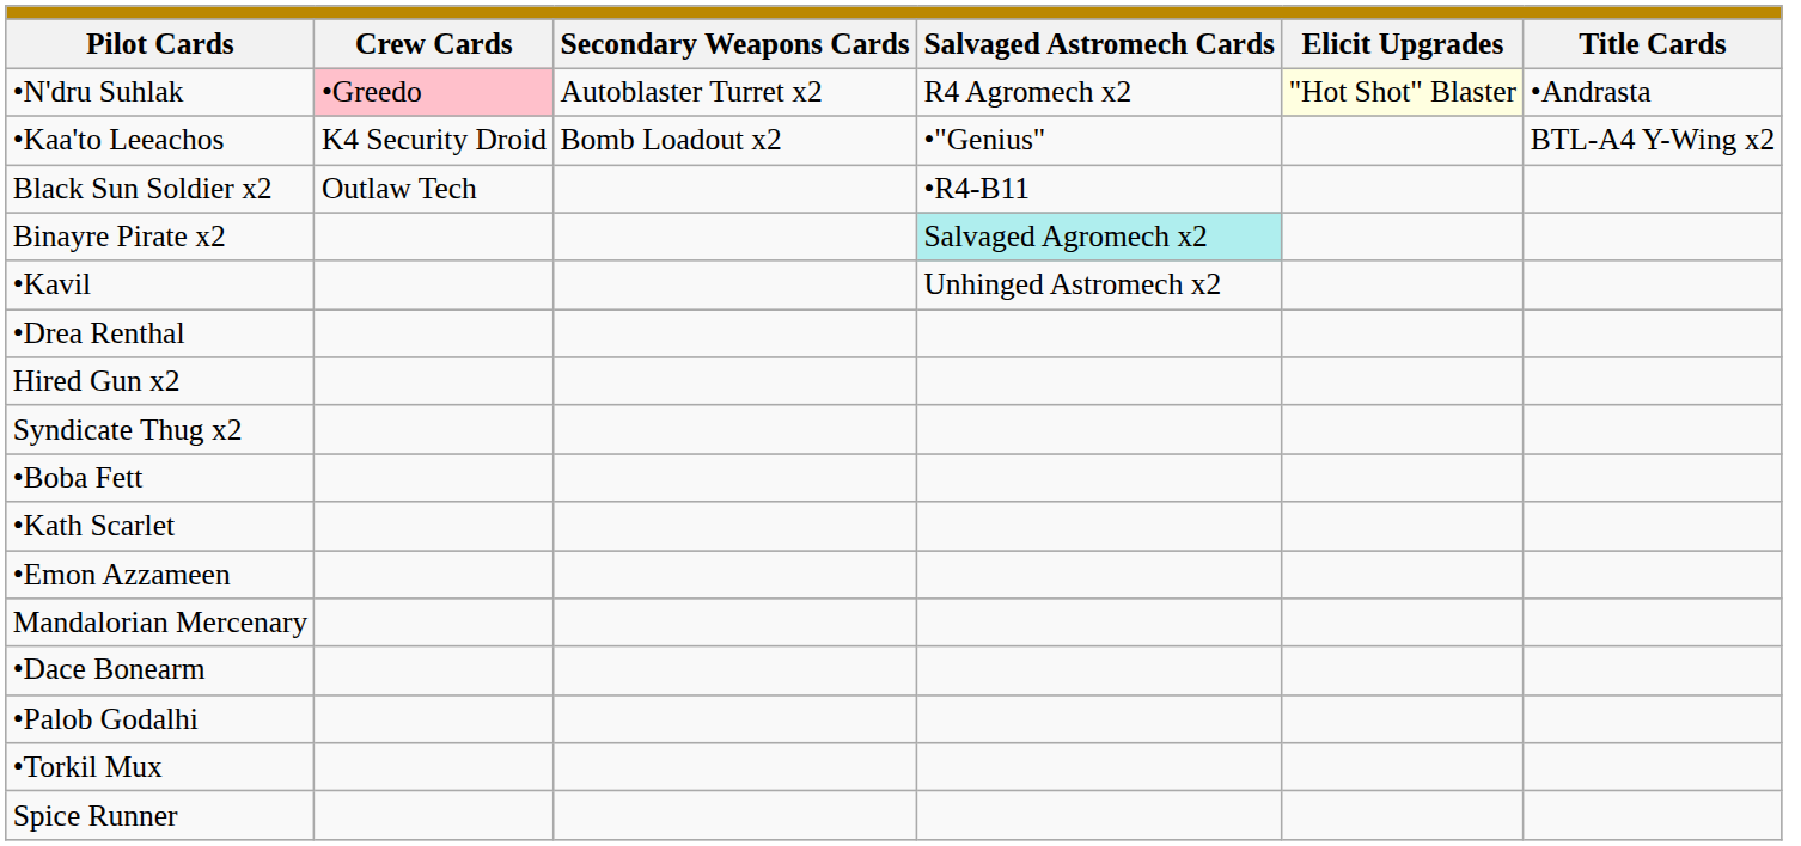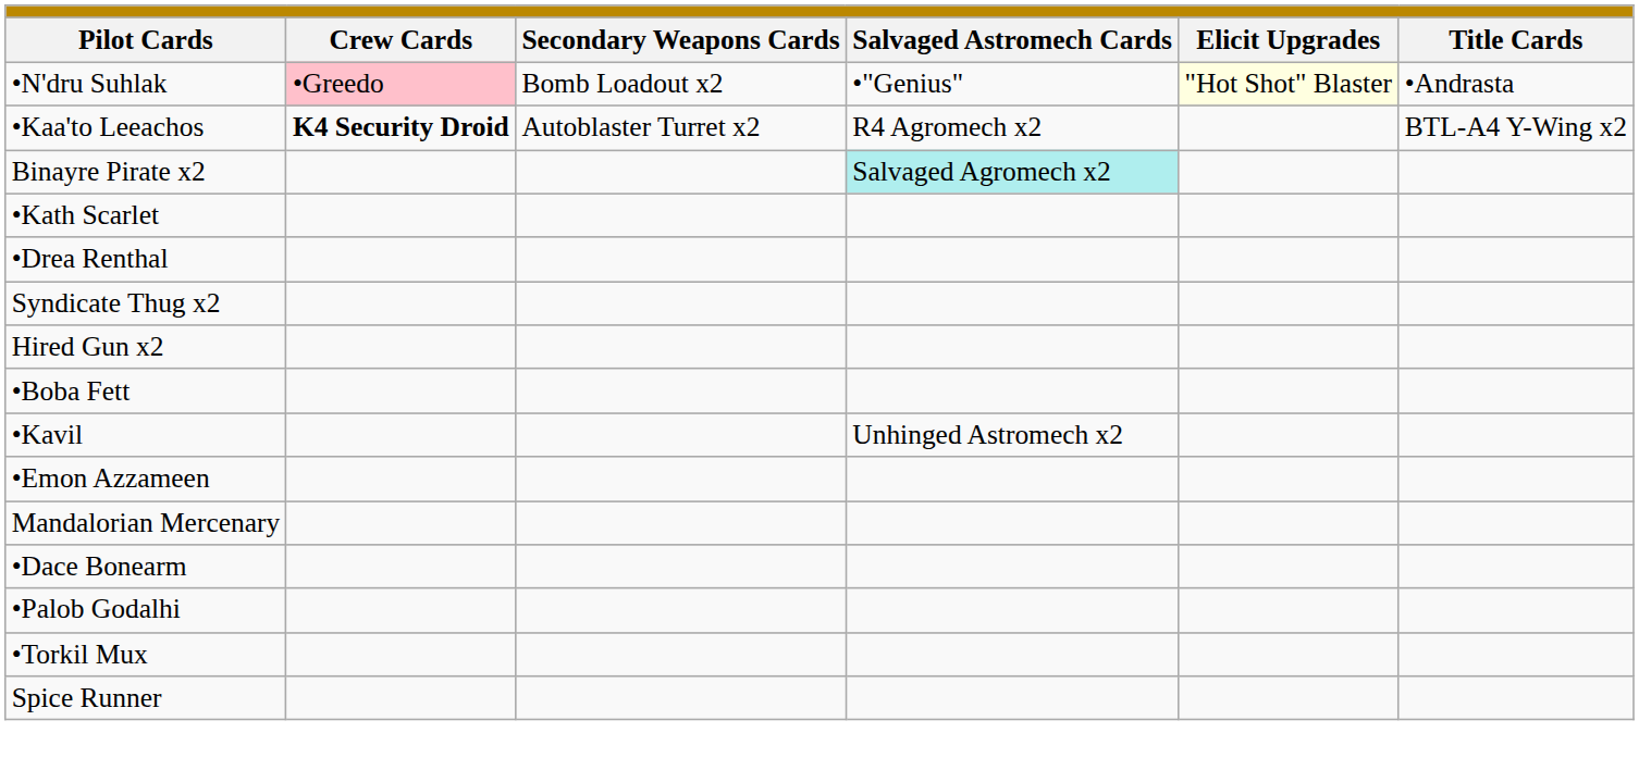•N'dru Suhlak | column 3: Autoblaster Turret x2 -> Bomb Loadout x2
•N'dru Suhlak | column 4: R4 Agromech x2 -> •"Genius"
•Kaa'to Leeachos | column 2: normal -> bold
•Kaa'to Leeachos | column 3: Bomb Loadout x2 -> Autoblaster Turret x2
•Kaa'to Leeachos | column 4: •"Genius" -> R4 Agromech x2
- row: Black Sun Soldier x2 | Outlaw Tech | •R4-B11
rows swapped: •Kavil <-> •Kath Scarlet
rows swapped: Hired Gun x2 <-> Syndicate Thug x2
